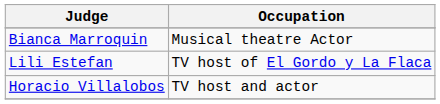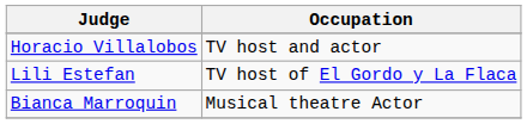rows swapped: Horacio Villalobos <-> Bianca Marroquin
